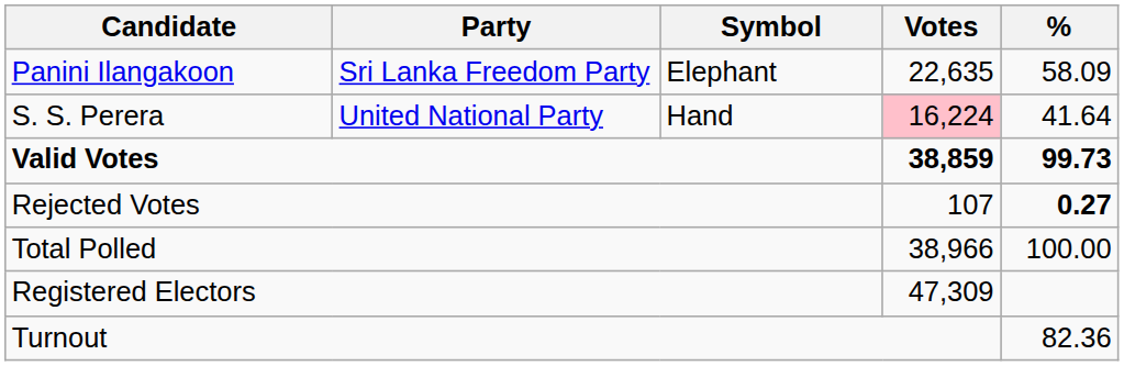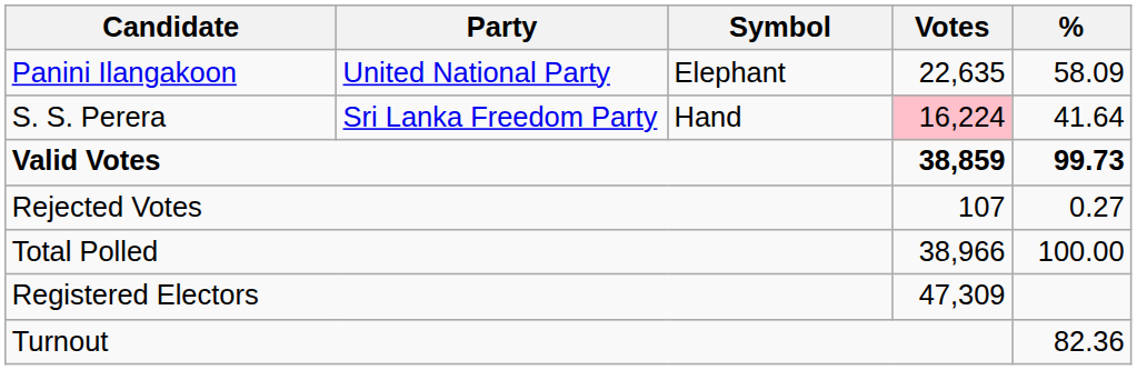Panini Ilangakoon | Party: Sri Lanka Freedom Party -> United National Party
S. S. Perera | Party: United National Party -> Sri Lanka Freedom Party
Rejected Votes | %: bold -> normal
